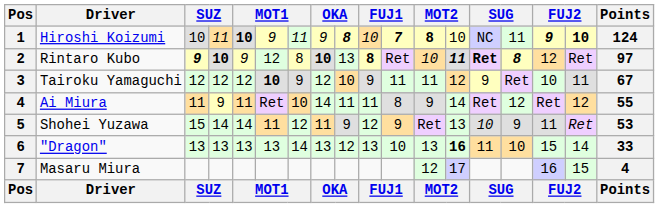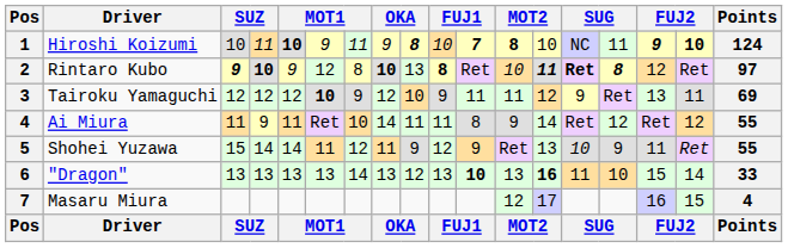Tairoku Yamaguchi | column 16: 10 -> 13
Tairoku Yamaguchi | Points: 67 -> 69
Shohei Yuzawa | Points: 53 -> 55
"Dragon" | column 11: normal -> bold
